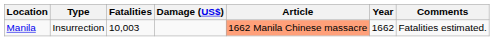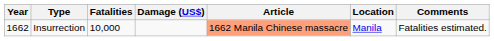columns swapped: Year <-> Location
Insurrection | Fatalities: 10,003 -> 10,000
